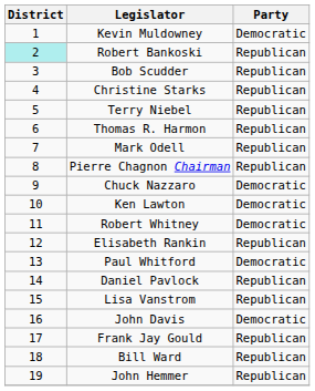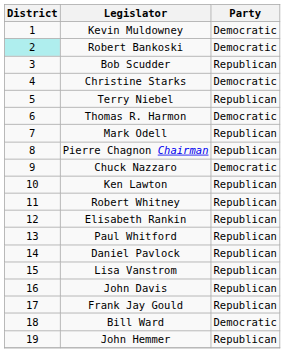Robert Bankoski | Party: Republican -> Democratic
Christine Starks | Party: Republican -> Democratic
Thomas R. Harmon | Party: Republican -> Democratic
Ken Lawton | Party: Democratic -> Republican
Robert Whitney | Party: Democratic -> Republican
Paul Whitford | Party: Democratic -> Republican
John Davis | Party: Democratic -> Republican
Bill Ward | Party: Republican -> Democratic
